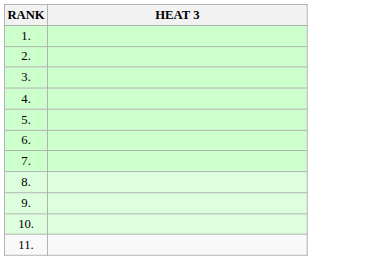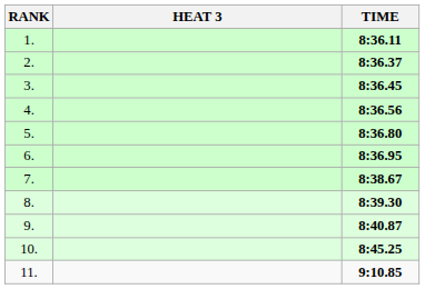+ column: TIME | 8:36.11 | 8:36.37 | 8:36.45 | 8:36.56 | 8:36.80 | 8:36.95 | 8:38.67 | 8:39.30 | 8:40.87 | 8:45.25 | 9:10.85
